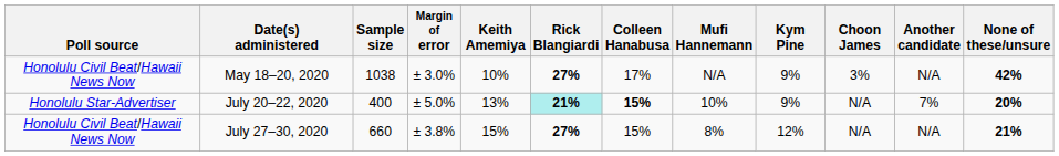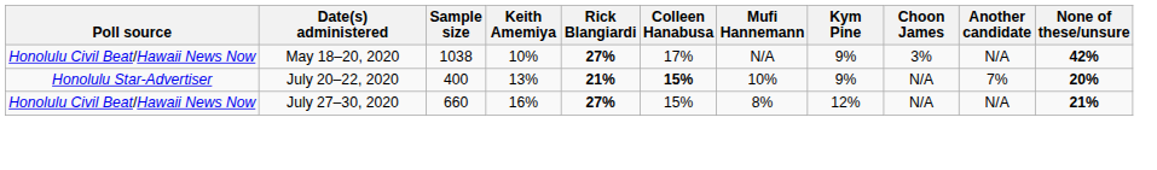- column: Margin of error | ± 3.0% | ± 5.0% | ± 3.8%
July 20–22, 2020 | Rick Blangiardi: paleturquoise background -> no background
July 27–30, 2020 | Keith Amemiya: 15% -> 16%
